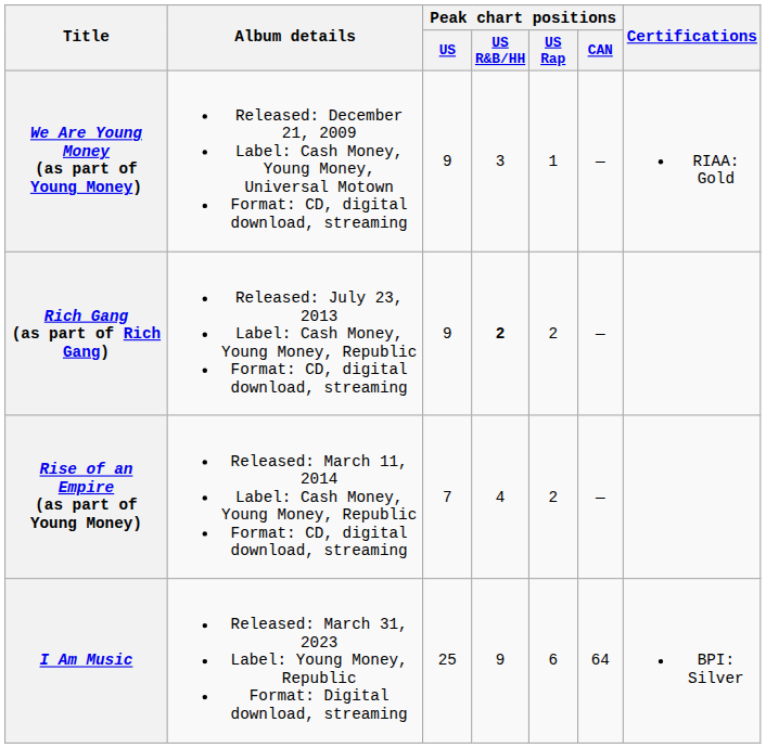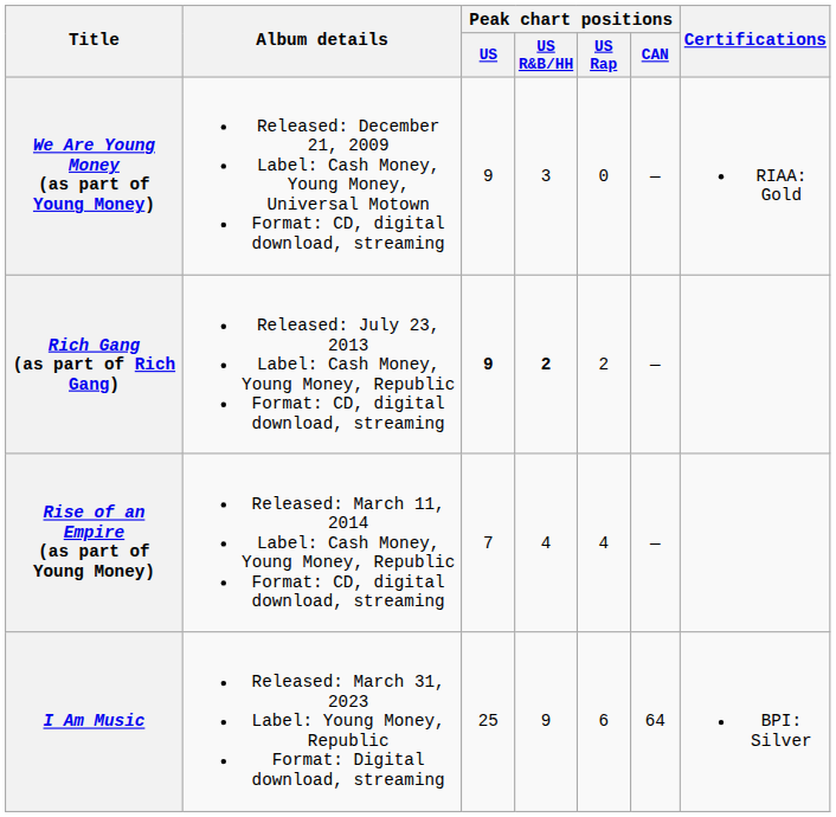We Are Young Money (as part of Young Money) | Peak chart positions / US Rap: 1 -> 0
Rich Gang (as part of Rich Gang) | Peak chart positions / US: normal -> bold
Rise of an Empire (as part of Young Money) | Peak chart positions / US Rap: 2 -> 4
